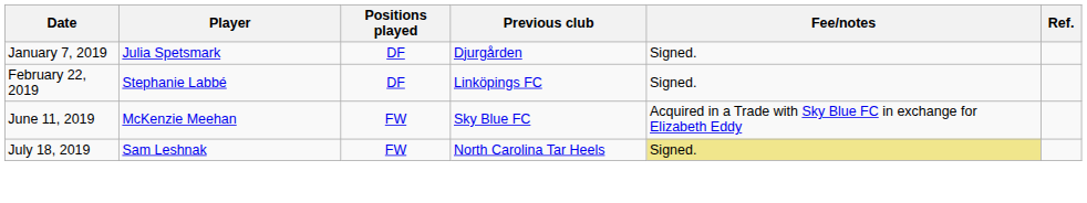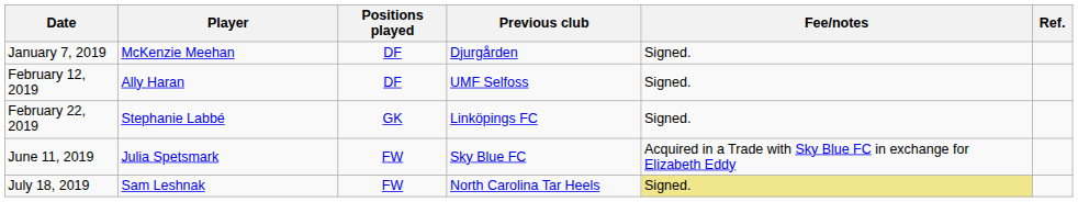January 7, 2019 | Player: Julia Spetsmark -> McKenzie Meehan
+ row: February 12, 2019 | Ally Haran | DF | UMF Selfoss | Signed.
February 22, 2019 | Positions played: DF -> GK
June 11, 2019 | Player: McKenzie Meehan -> Julia Spetsmark
